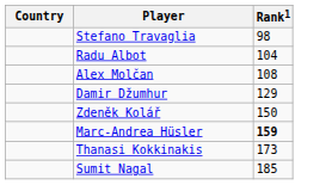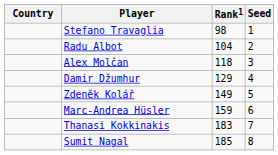+ column: Seed | 1 | 2 | 3 | 4 | 5 | 6 | 7 | 8
Alex Molčan | Rank1: 108 -> 118
Zdeněk Kolář | Rank1: 150 -> 149
Marc-Andrea Hüsler | Rank1: bold -> normal
Thanasi Kokkinakis | Rank1: 173 -> 183
